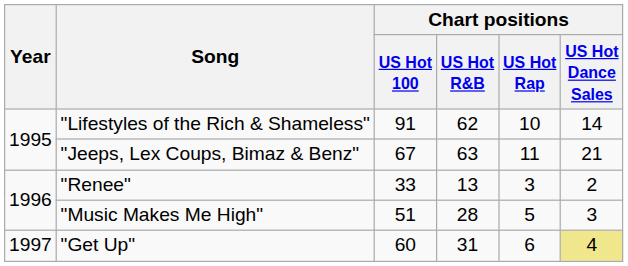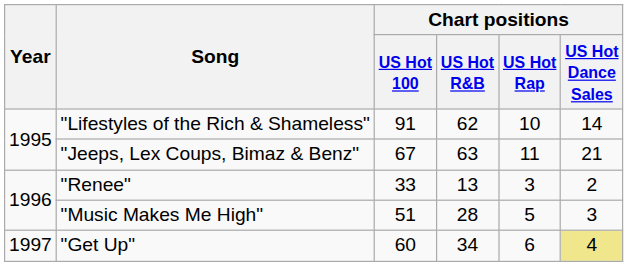"Get Up" | Chart positions / US Hot R&B: 31 -> 34
